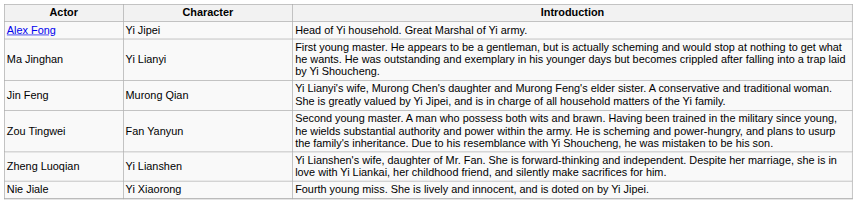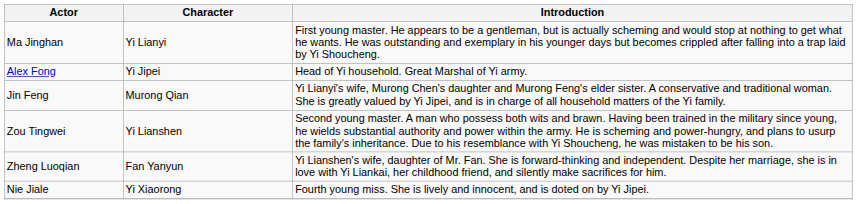rows swapped: Alex Fong <-> Ma Jinghan
Zou Tingwei | Character: Fan Yanyun -> Yi Lianshen
Zheng Luoqian | Character: Yi Lianshen -> Fan Yanyun
